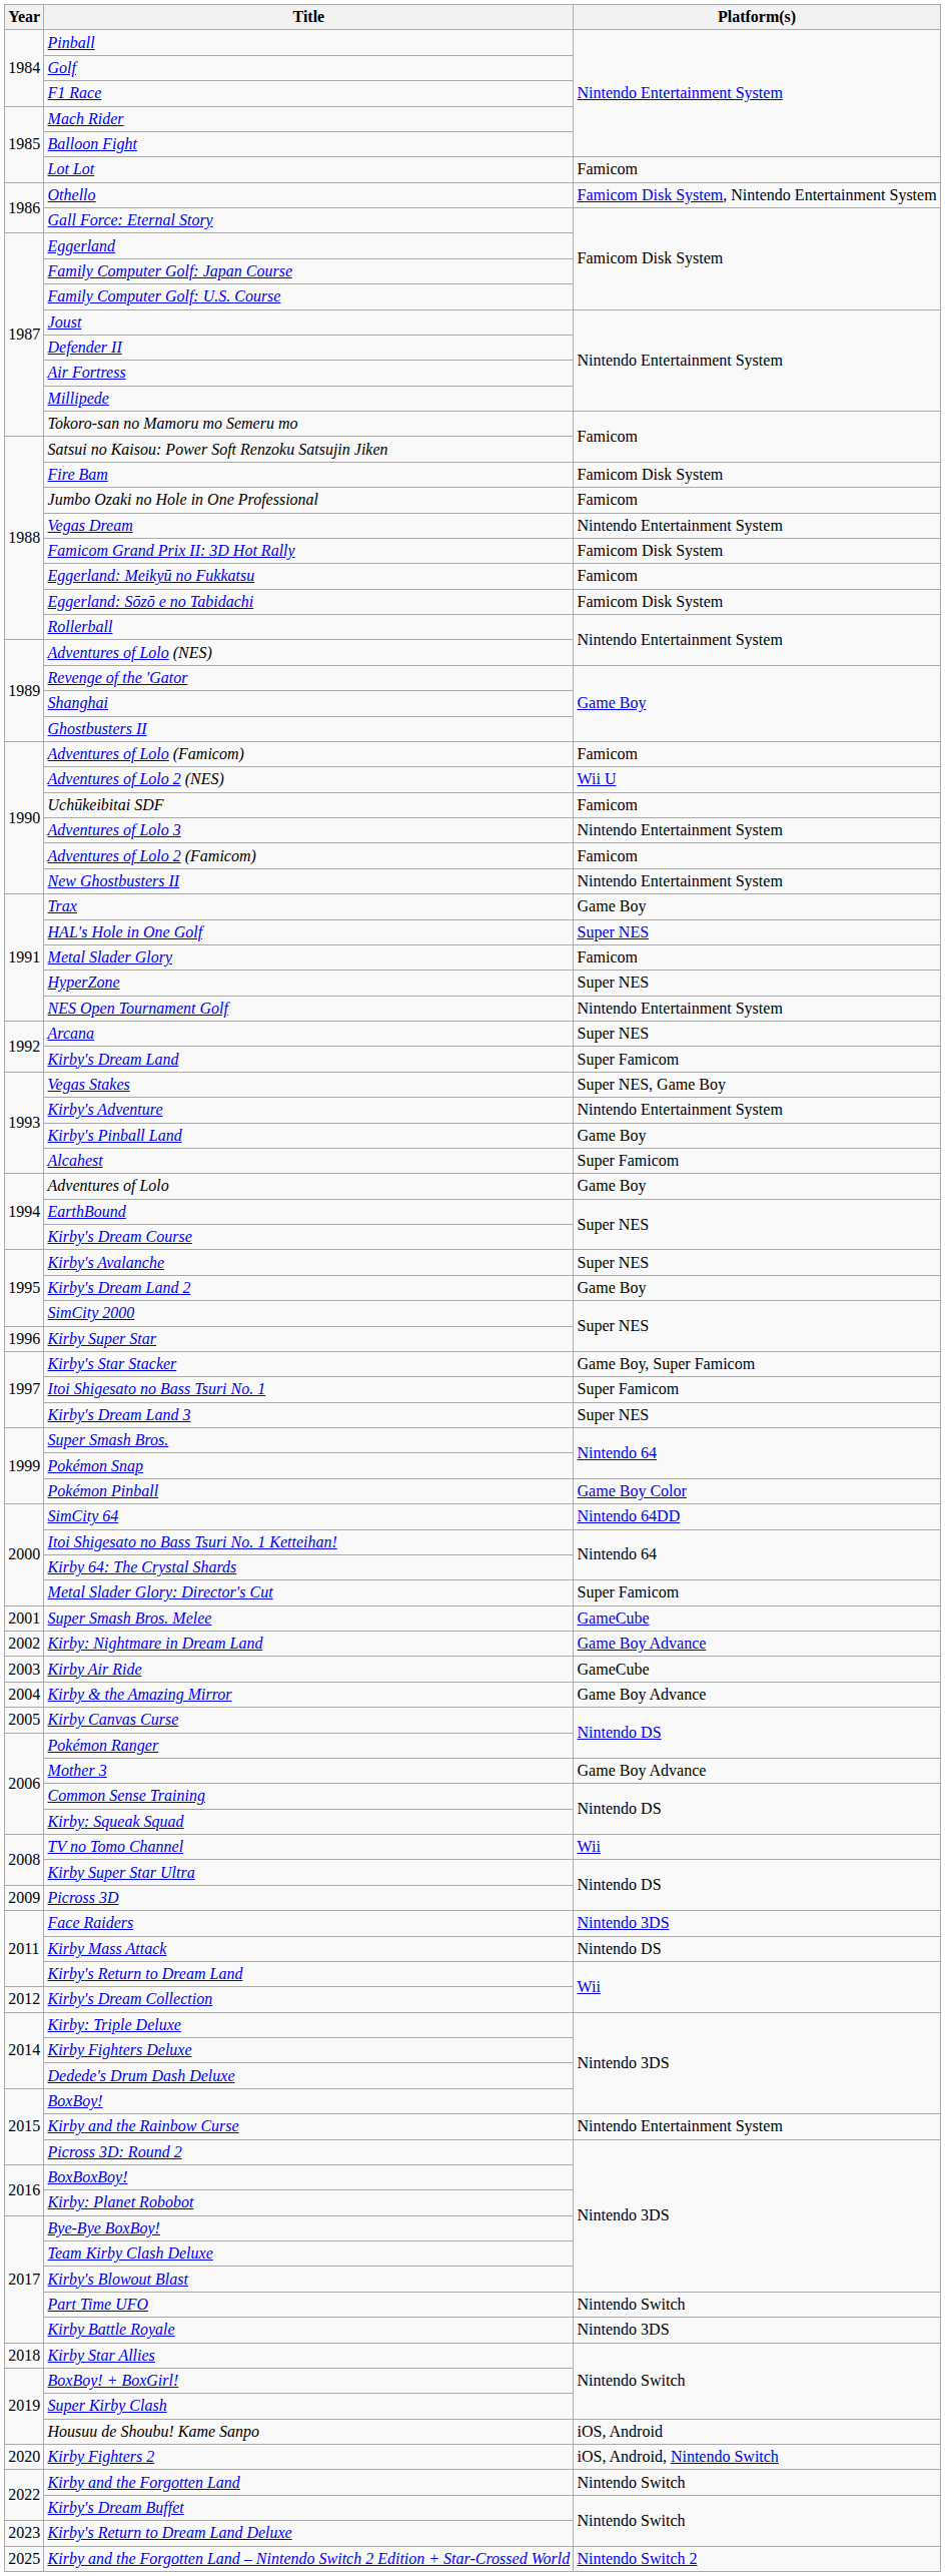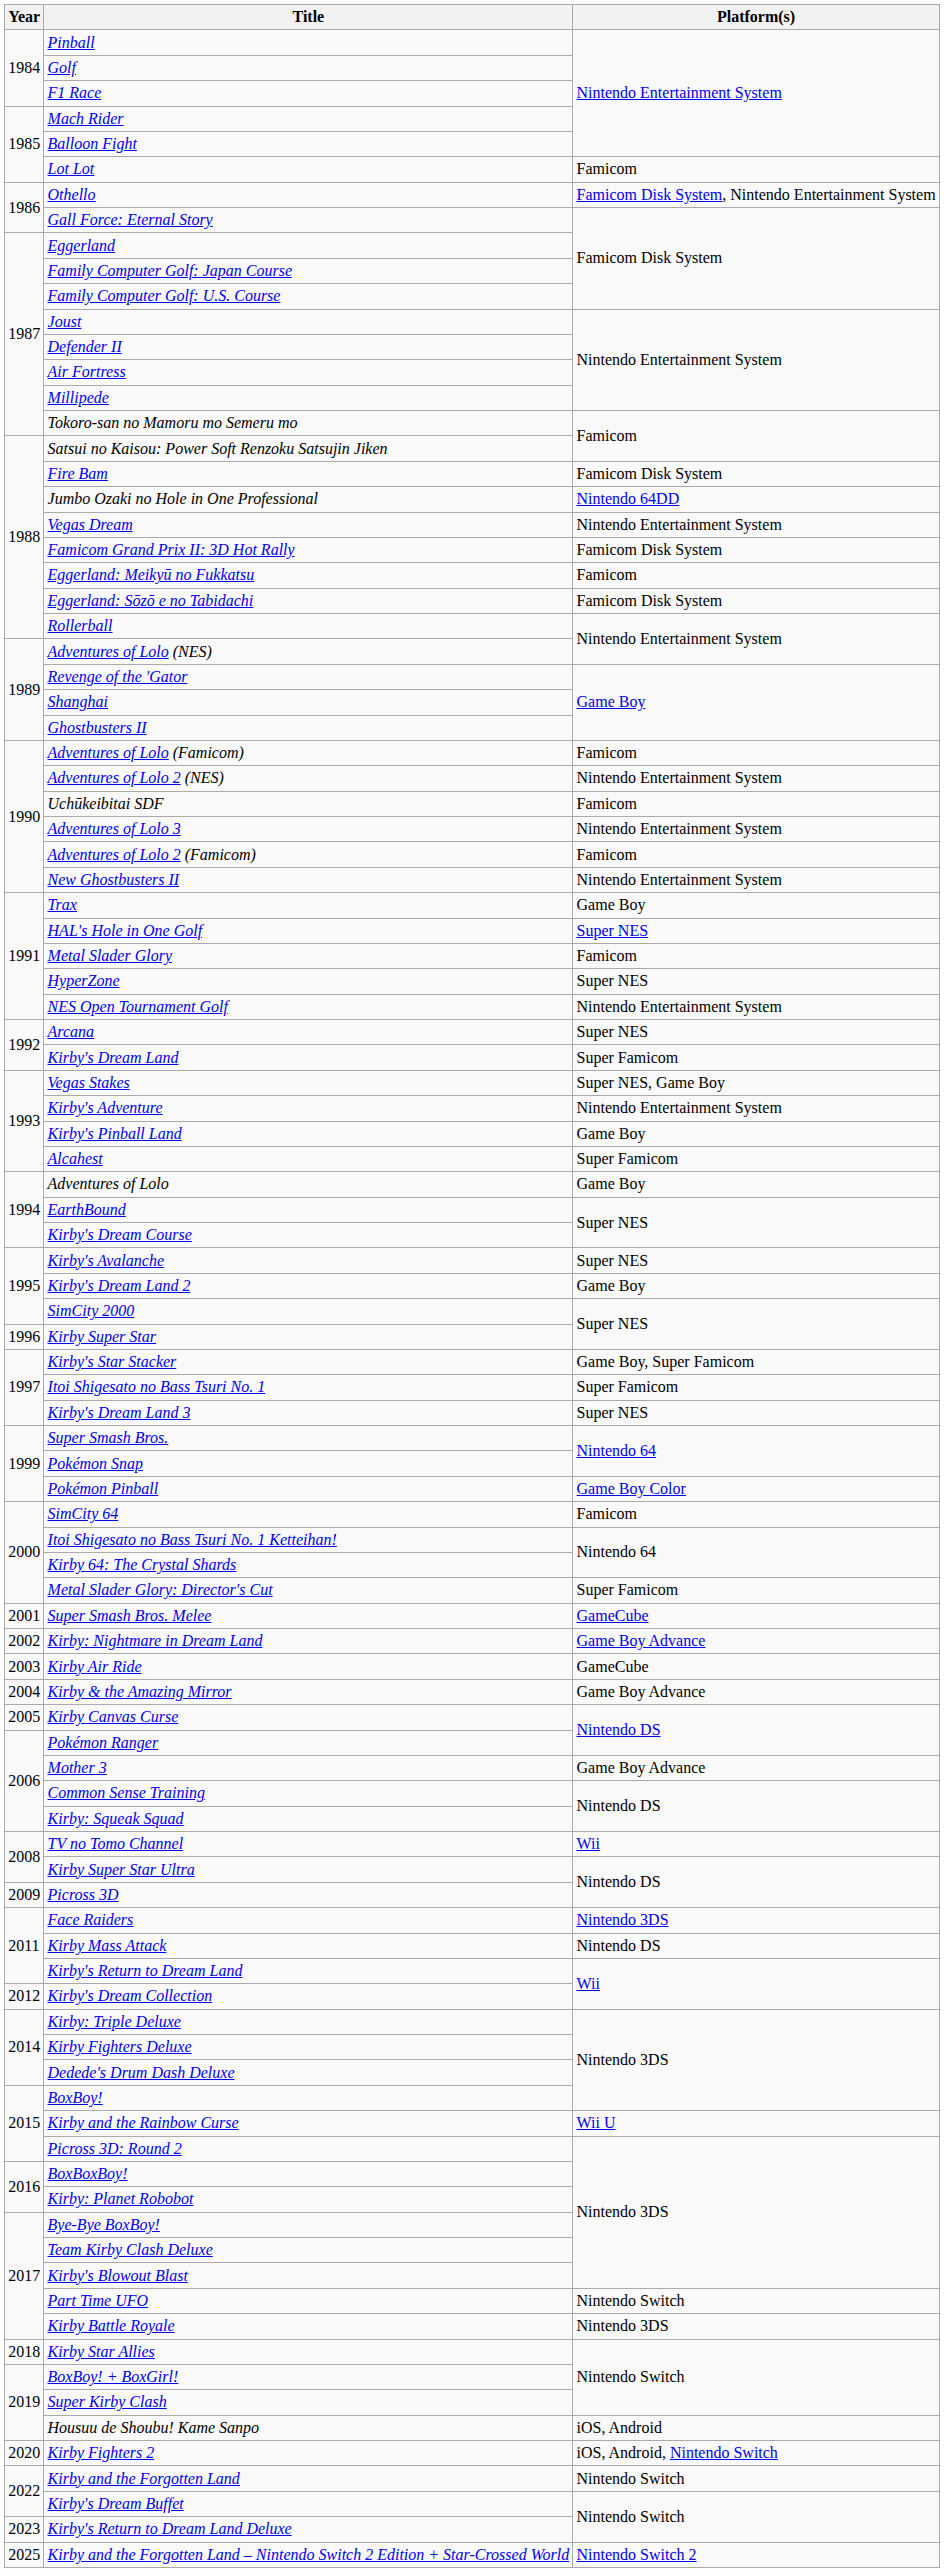Jumbo Ozaki no Hole in One Professional | Platform(s): Famicom -> Nintendo 64DD
Adventures of Lolo 2 (NES) | Platform(s): Wii U -> Nintendo Entertainment System
SimCity 64 | Platform(s): Nintendo 64DD -> Famicom
Kirby and the Rainbow Curse | Platform(s): Nintendo Entertainment System -> Wii U
